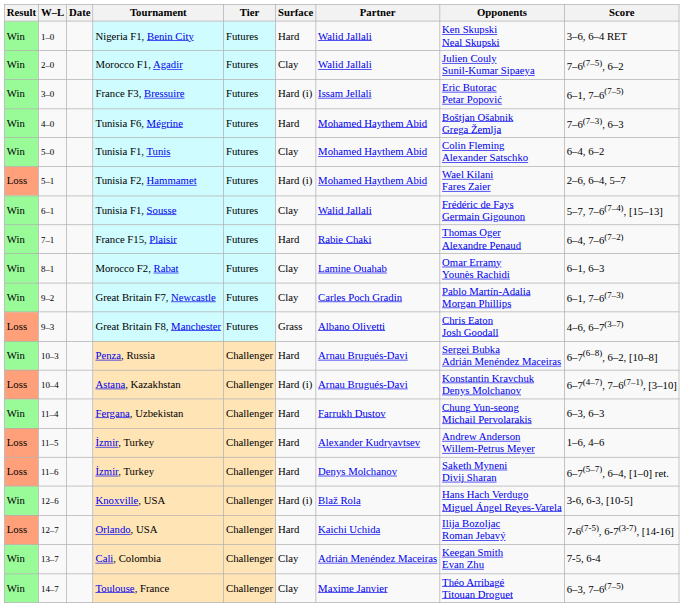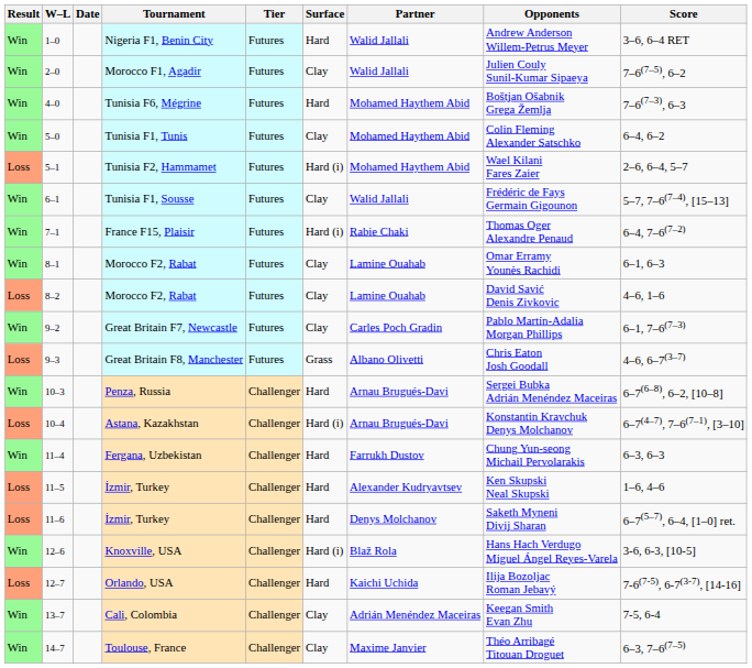Nigeria F1, Benin City | Opponents: Ken Skupski Neal Skupski -> Andrew Anderson Willem-Petrus Meyer
- row: Win | 3–0 | France F3, Bressuire | Futures | Hard (i) | Issam Jellali | Eric Butorac Petar Popović | 6–1, 7–6(7–5)
France F15, Plaisir | Surface: Hard -> Hard (i)
+ row: Loss | 8–2 | Morocco F2, Rabat | Futures | Clay | Lamine Ouahab | David Savić Denis Zivkovic | 4–6, 1–6
11–5 / İzmir, Turkey | Opponents: Andrew Anderson Willem-Petrus Meyer -> Ken Skupski Neal Skupski
